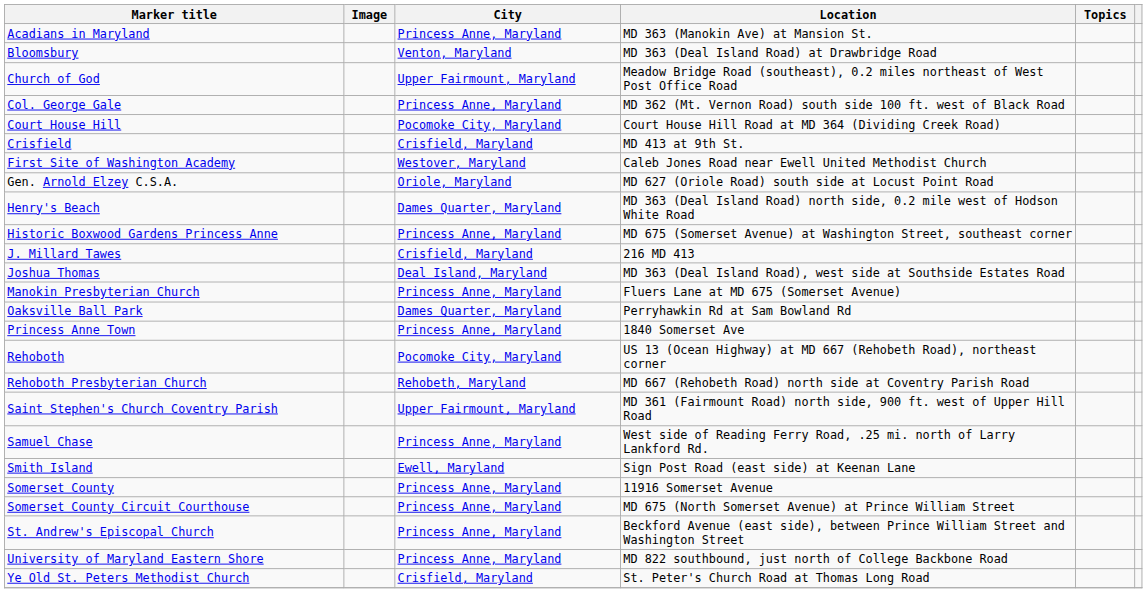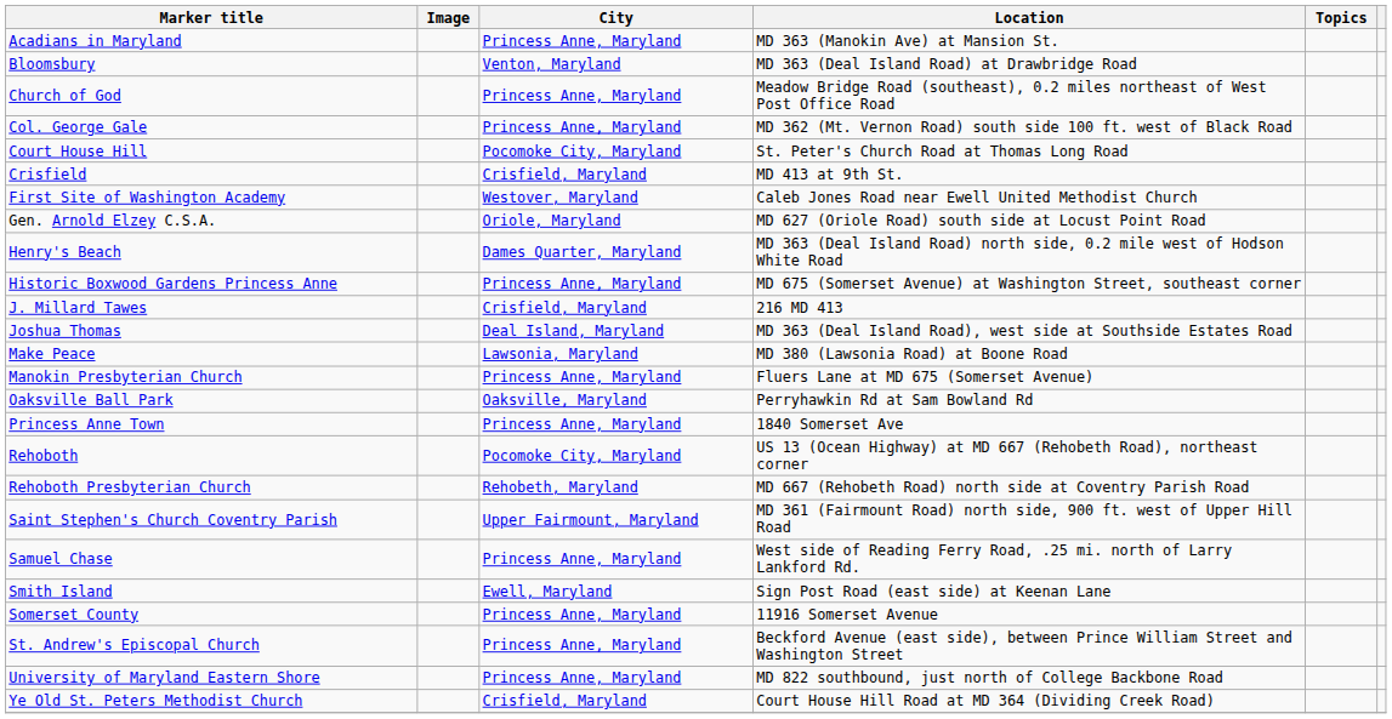Church of God | City: Upper Fairmount, Maryland -> Princess Anne, Maryland
Court House Hill | Location: Court House Hill Road at MD 364 (Dividing Creek Road) -> St. Peter's Church Road at Thomas Long Road
+ row: Make Peace | Lawsonia, Maryland | MD 380 (Lawsonia Road) at Boone Road
Oaksville Ball Park | City: Dames Quarter, Maryland -> Oaksville, Maryland
- row: Somerset County Circuit Courthouse | Princess Anne, Maryland | MD 675 (North Somerset Avenue) at Prince William Street
Ye Old St. Peters Methodist Church | Location: St. Peter's Church Road at Thomas Long Road -> Court House Hill Road at MD 364 (Dividing Creek Road)
